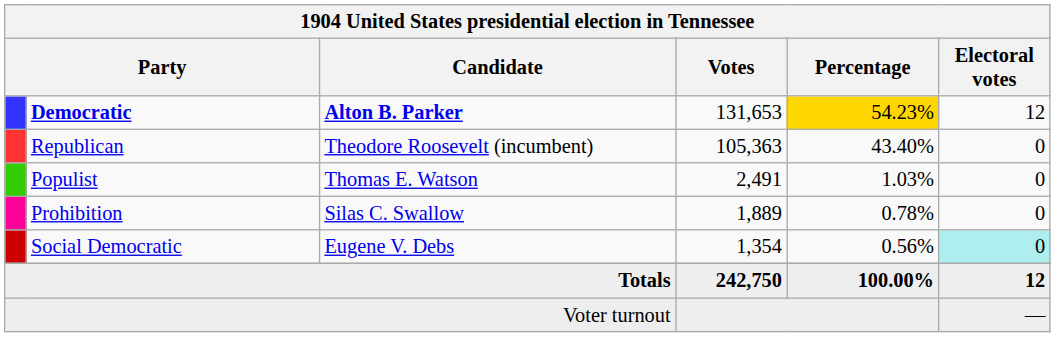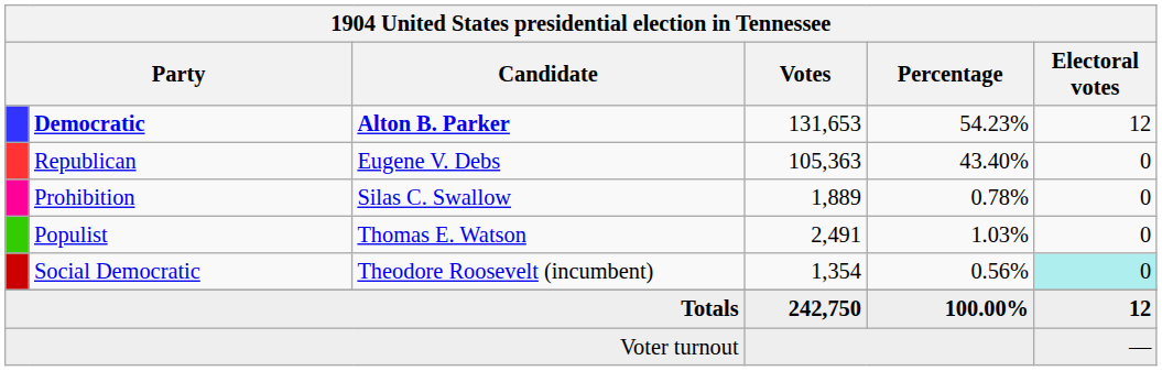Democratic | Percentage: gold background -> no background
Republican | Candidate: Theodore Roosevelt (incumbent) -> Eugene V. Debs
rows swapped: Populist <-> Prohibition
Social Democratic | Candidate: Eugene V. Debs -> Theodore Roosevelt (incumbent)
